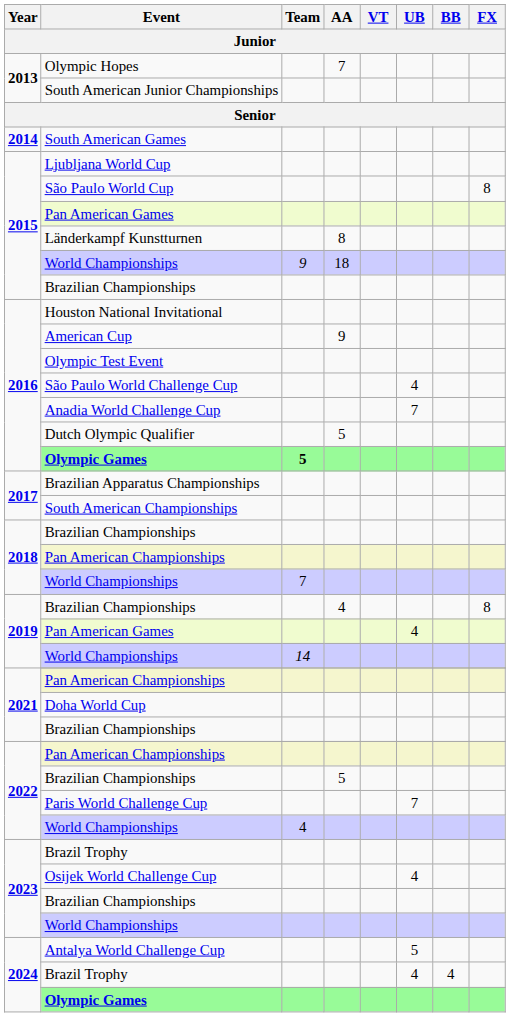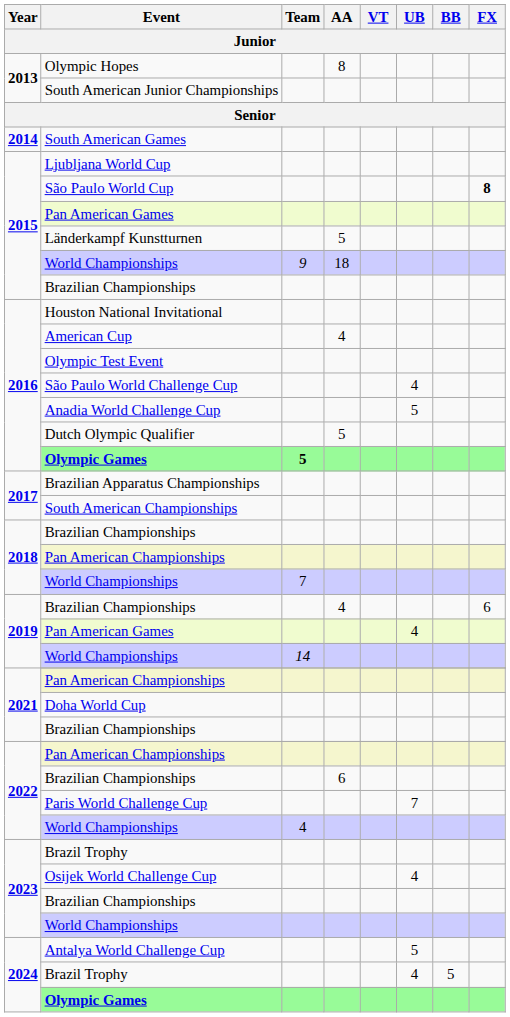Olympic Hopes | AA: 7 -> 8
São Paulo World Cup | FX: normal -> bold
Länderkampf Kunstturnen | AA: 8 -> 5
American Cup | AA: 9 -> 4
Anadia World Challenge Cup | UB: 7 -> 5
2019 / Brazilian Championships | FX: 8 -> 6
2022 / Brazilian Championships | AA: 5 -> 6
2024 / Brazil Trophy | BB: 4 -> 5
